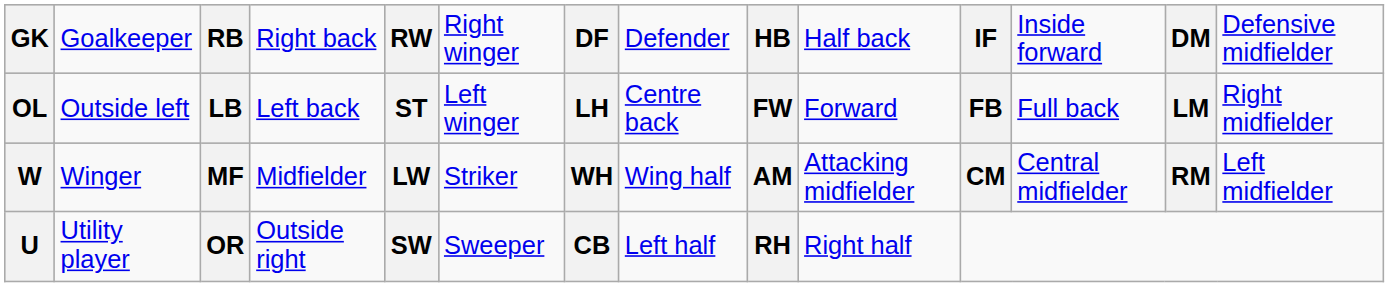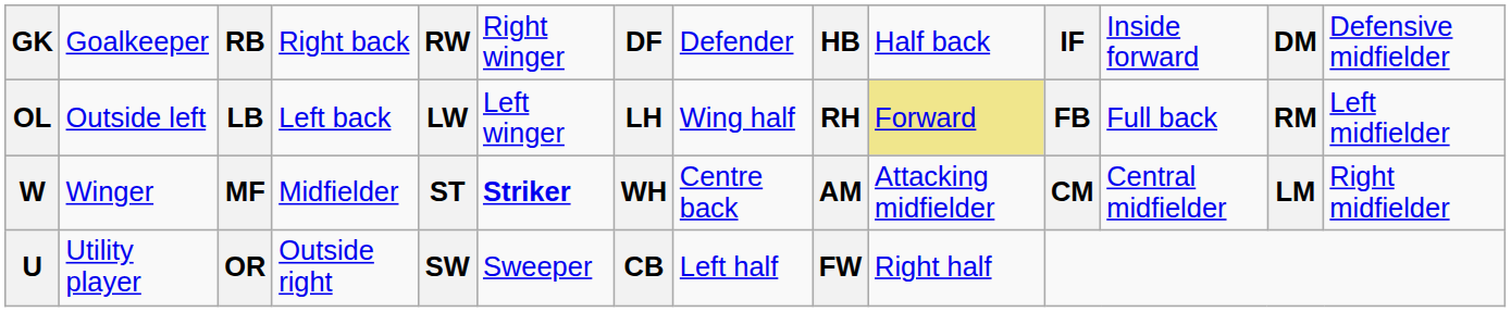LB | column 5: ST -> LW
LB | column 8: Centre back -> Wing half
LB | column 9: FW -> RH
LB | column 10: no background -> khaki background
LB | column 13: LM -> RM
LB | column 14: Right midfielder -> Left midfielder
MF | column 5: LW -> ST
MF | column 6: normal -> bold
MF | column 8: Wing half -> Centre back
MF | column 13: RM -> LM
MF | column 14: Left midfielder -> Right midfielder
OR | column 9: RH -> FW
